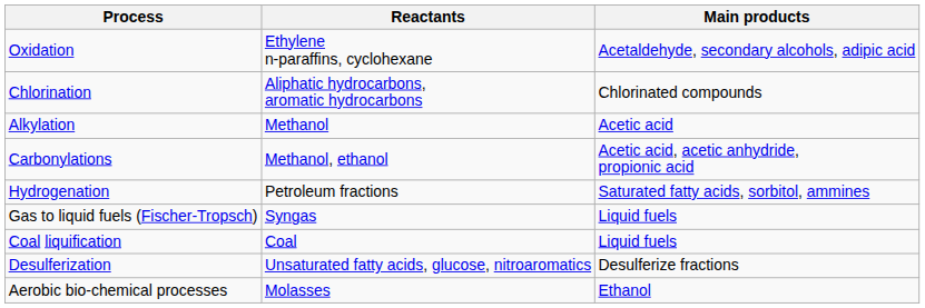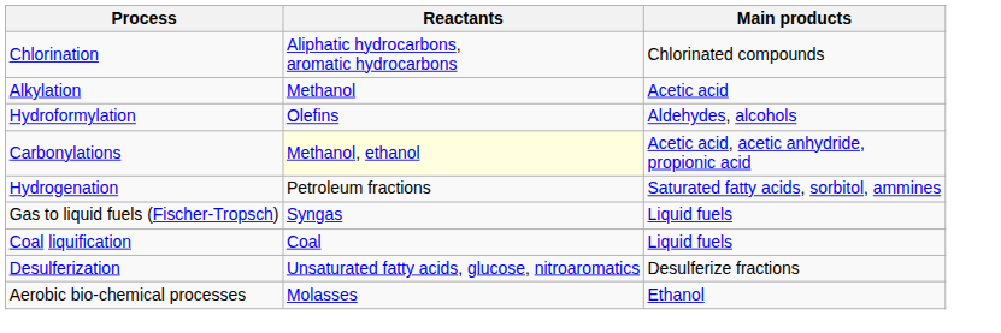- row: Oxidation | Ethylene n-paraffins, cyclohexane | Acetaldehyde, secondary alcohols, adipic acid
+ row: Hydroformylation | Olefins | Aldehydes, alcohols
Carbonylations | Reactants: no background -> lightyellow background
